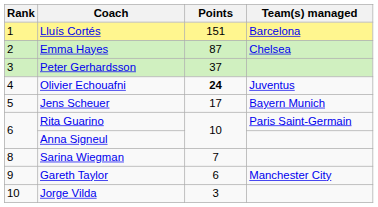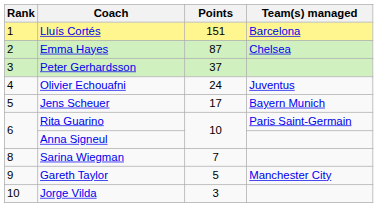Olivier Echouafni | Points: bold -> normal
Gareth Taylor | Points: 6 -> 5
